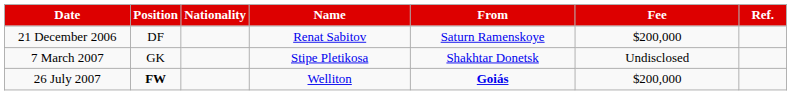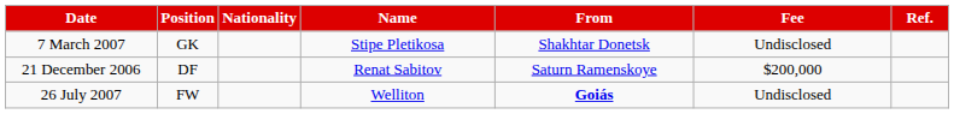rows swapped: 21 December 2006 <-> 7 March 2007
26 July 2007 | Position: bold -> normal
26 July 2007 | Fee: $200,000 -> Undisclosed
